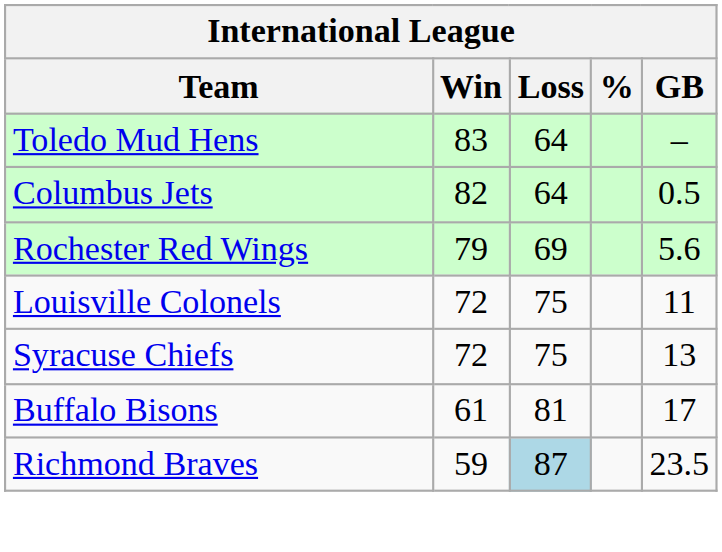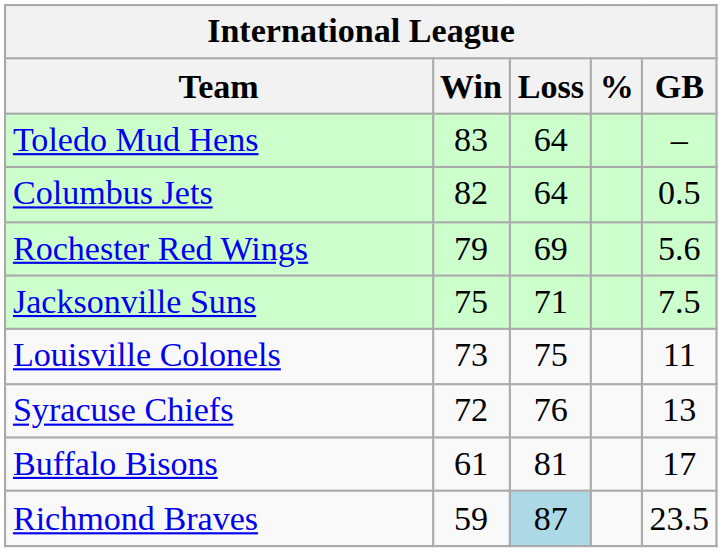+ row: Jacksonville Suns | 75 | 71 | 7.5
Louisville Colonels | Win: 72 -> 73
Syracuse Chiefs | Loss: 75 -> 76
